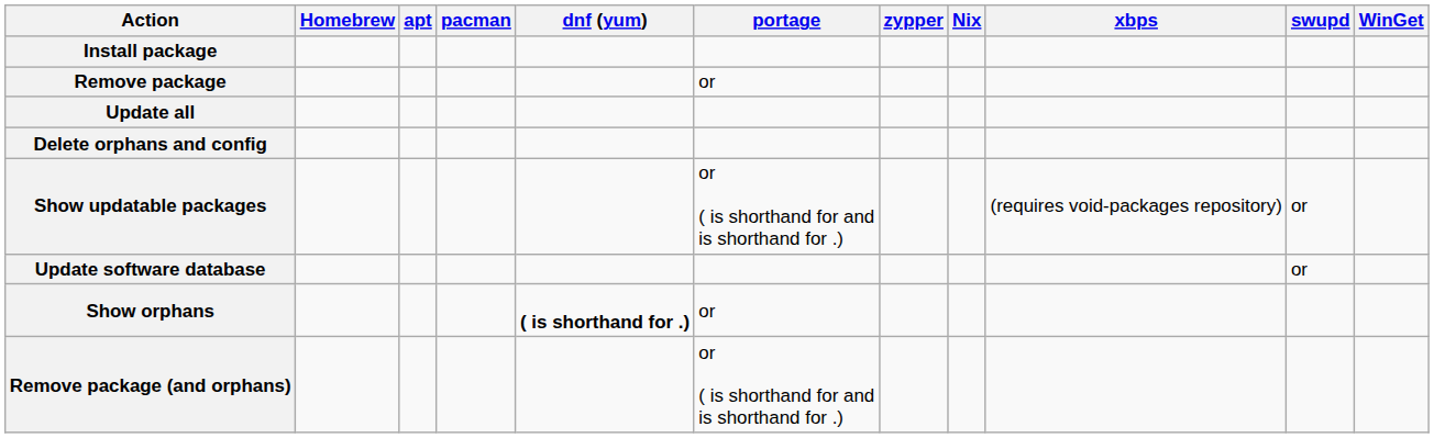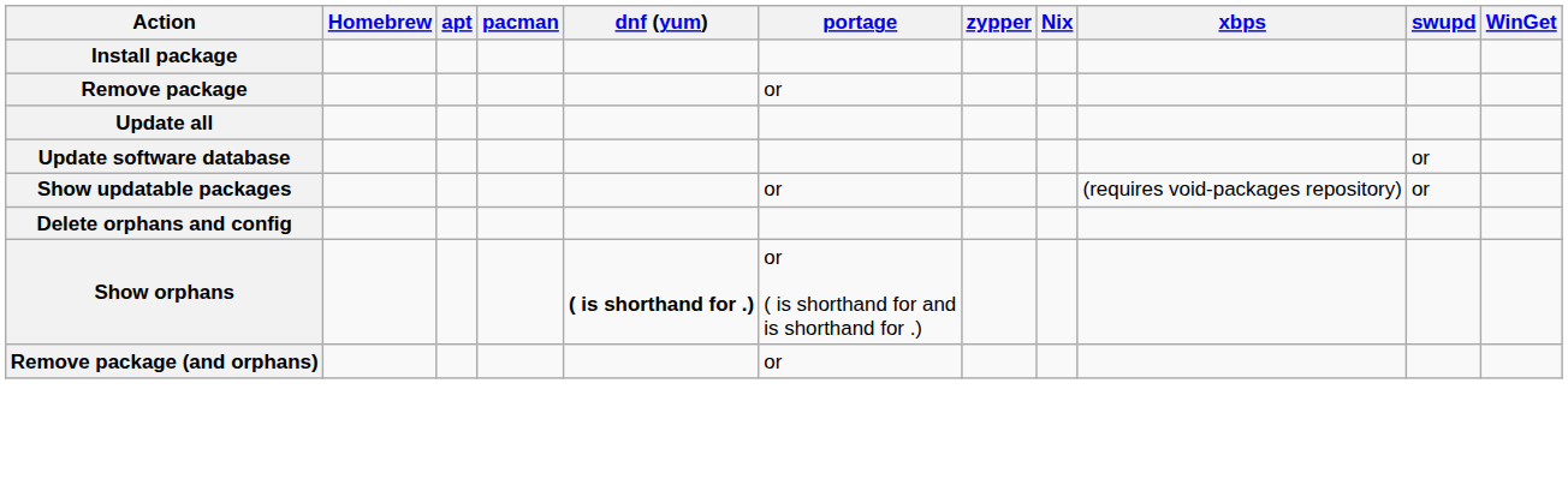rows swapped: Update software database <-> Delete orphans and config
Show updatable packages | portage: or ( is shorthand for and is shorthand for .) -> or
Show orphans | portage: or -> or ( is shorthand for and is shorthand for .)
Remove package (and orphans) | portage: or ( is shorthand for and is shorthand for .) -> or
